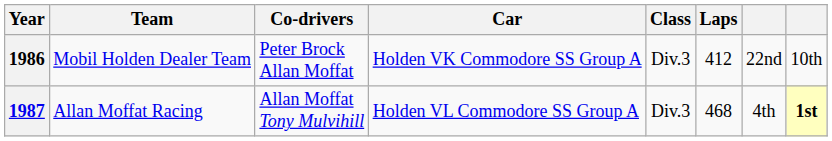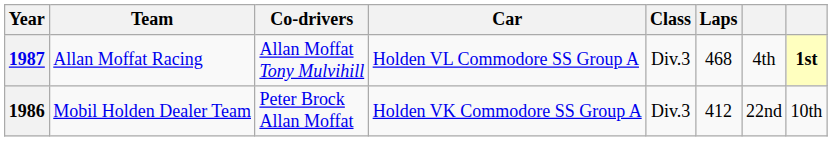rows swapped: 1986 <-> 1987
